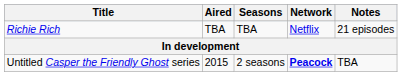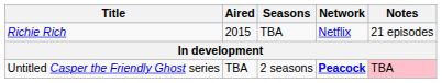Richie Rich | Aired: TBA -> 2015
Untitled Casper the Friendly Ghost series | Aired: 2015 -> TBA
Untitled Casper the Friendly Ghost series | Notes: no background -> pink background
